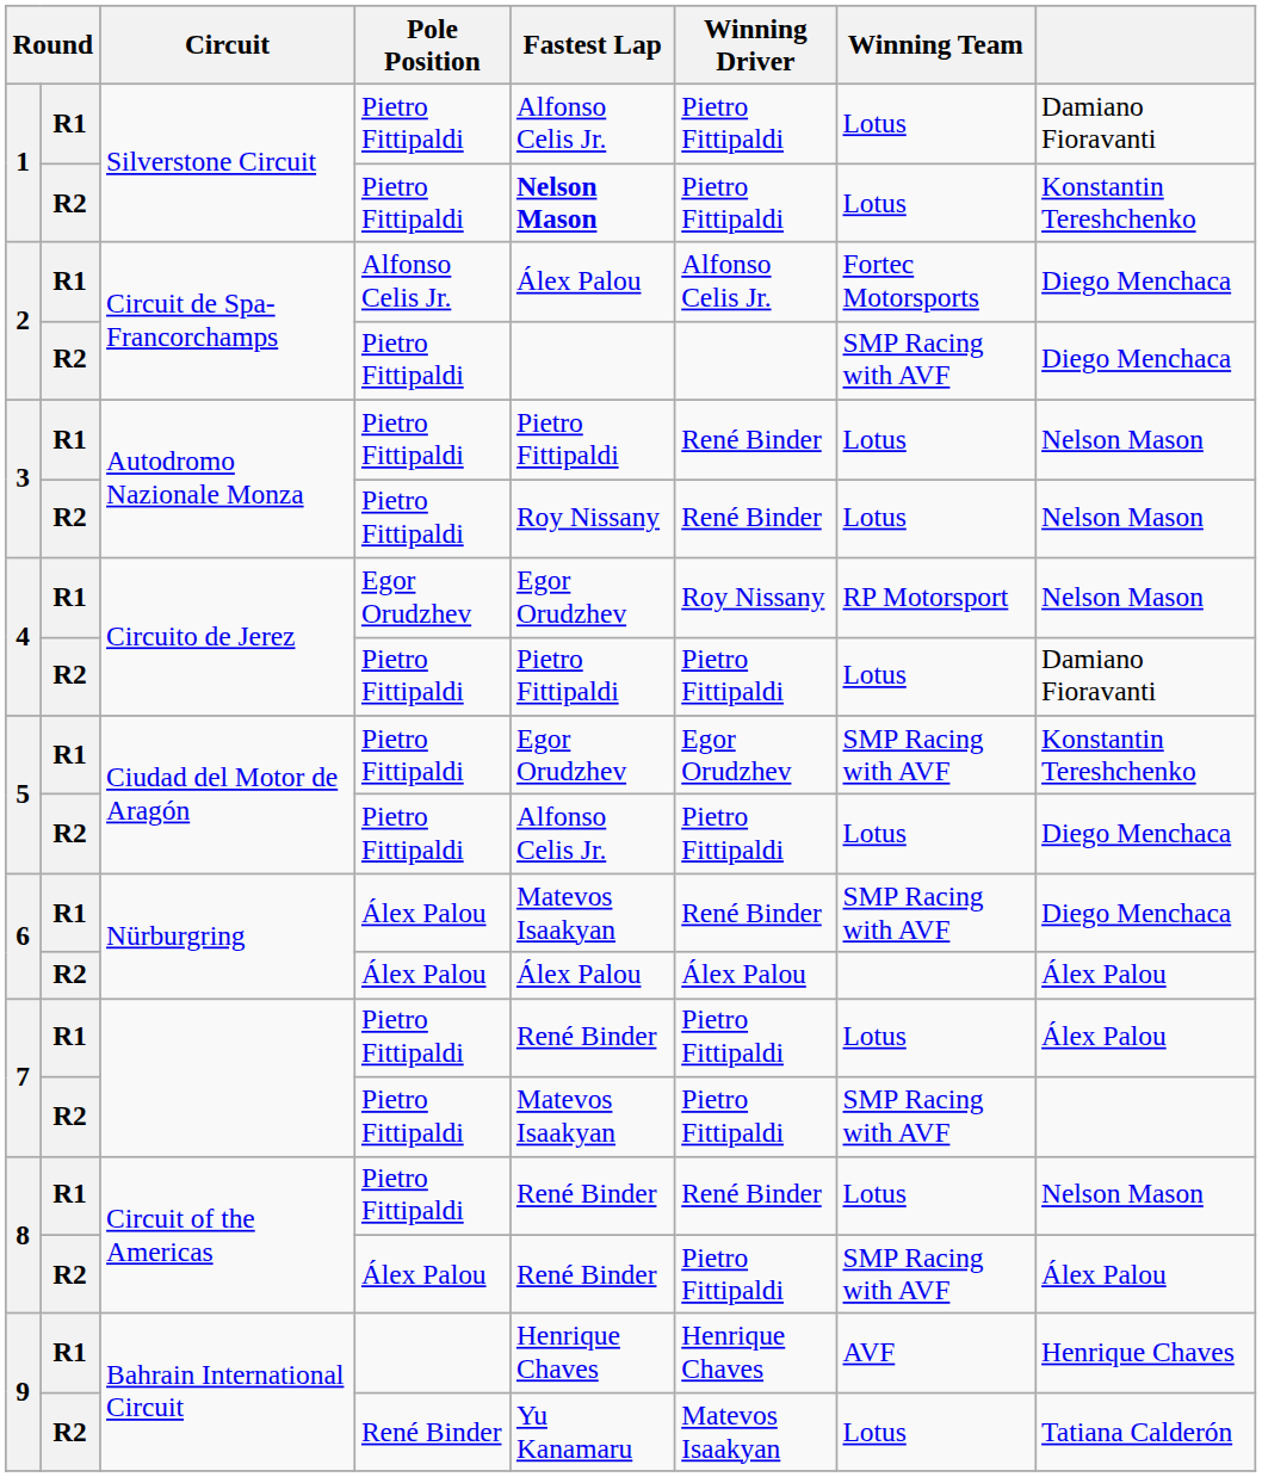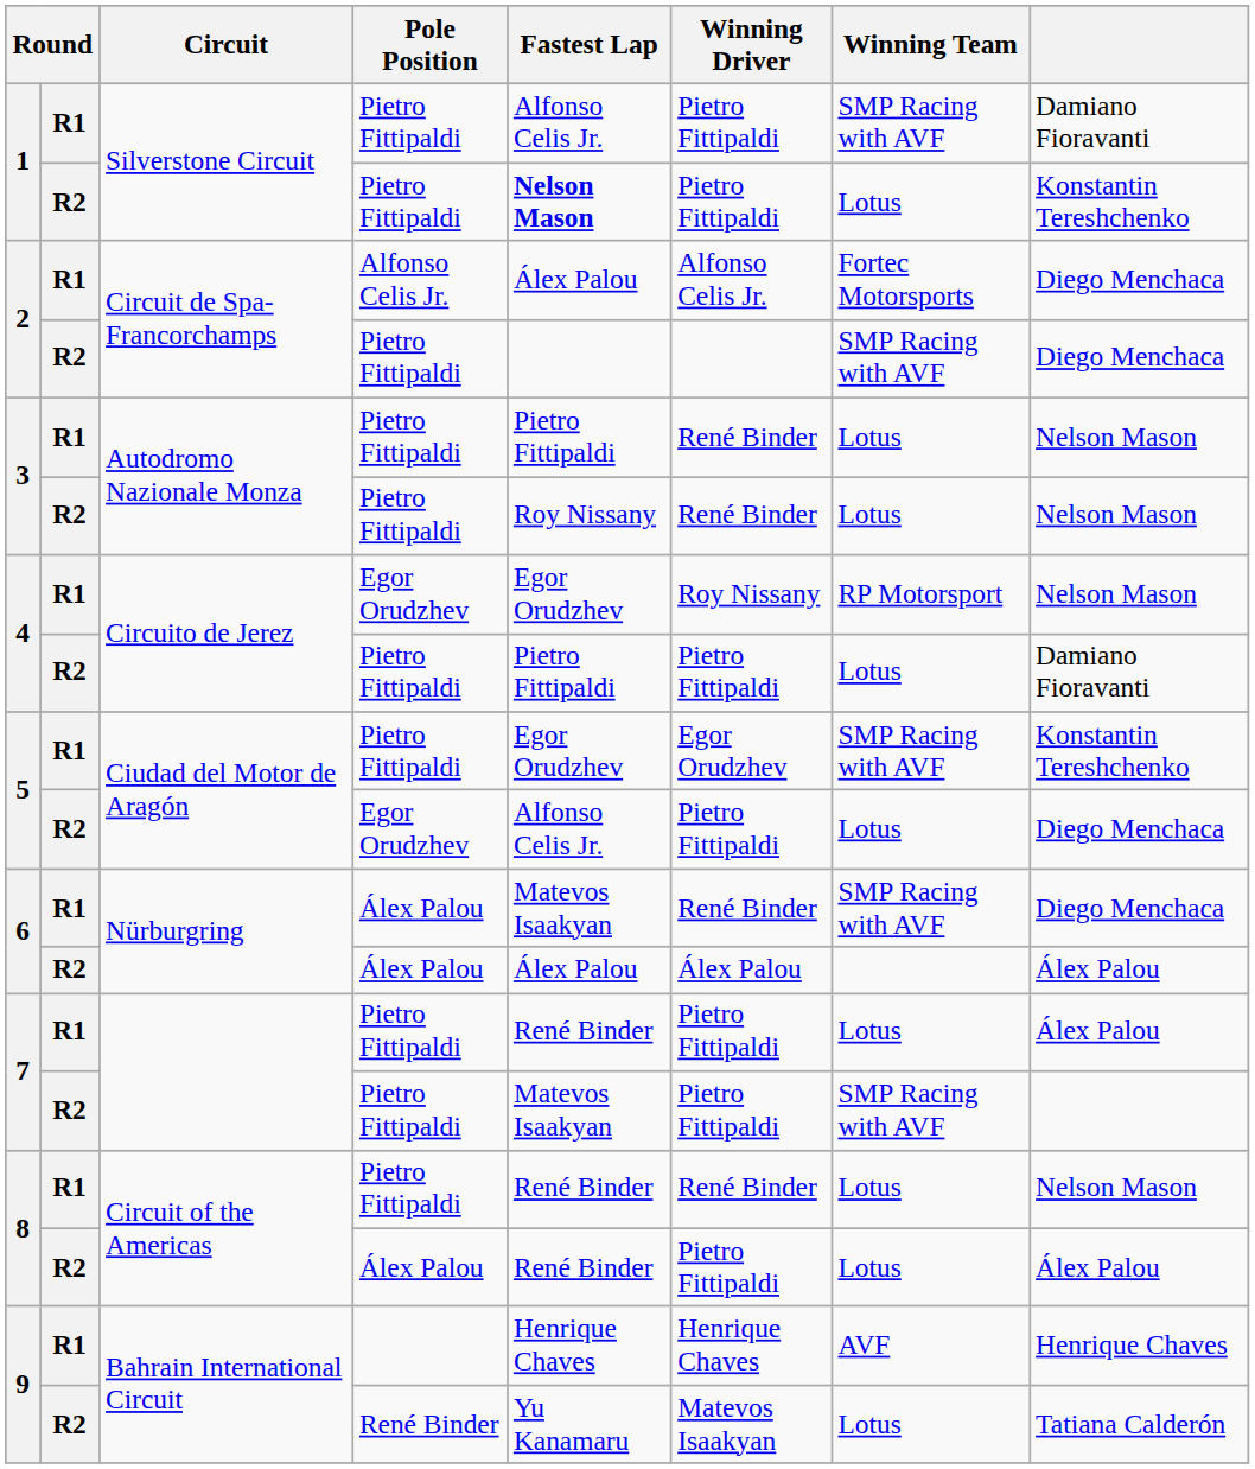1 / R1 | Winning Team: Lotus -> SMP Racing with AVF
5 / R2 | Pole Position: Pietro Fittipaldi -> Egor Orudzhev
8 / R2 | Winning Team: SMP Racing with AVF -> Lotus
